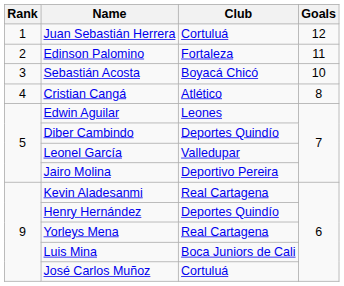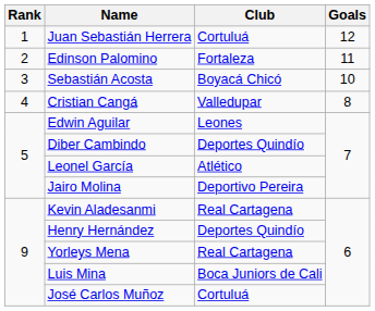Cristian Cangá | Club: Atlético -> Valledupar
Leonel García | Club: Valledupar -> Atlético
